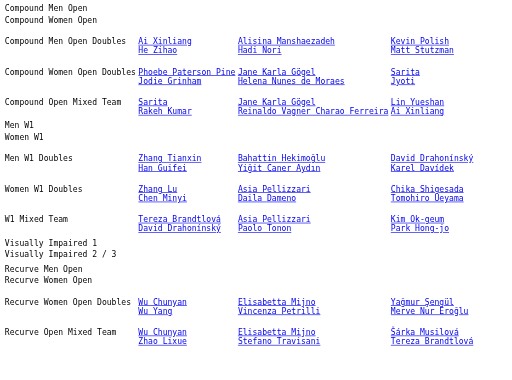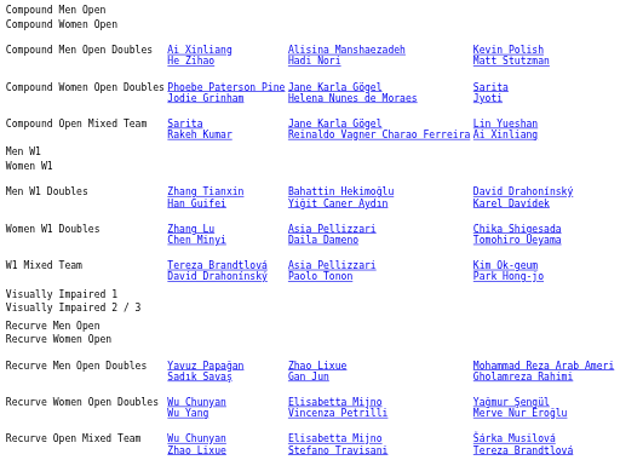+ row: Recurve Men Open Doubles | Yavuz Papağan Sadık Savaş | Zhao Lixue Gan Jun | Mohammad Reza Arab Ameri Gholamreza Rahimi
